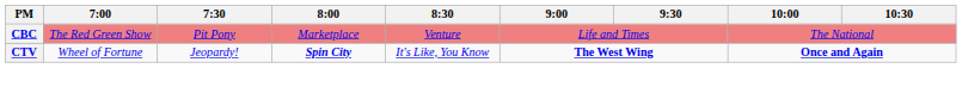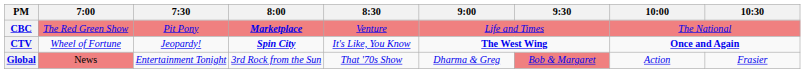CBC | 8:00: normal -> bold
+ row: Global | News | Entertainment Tonight | 3rd Rock from the Sun | That '70s Show | Dharma & Greg | Bob & Margaret | Action | Frasier
